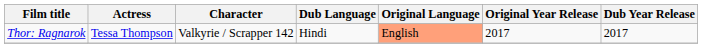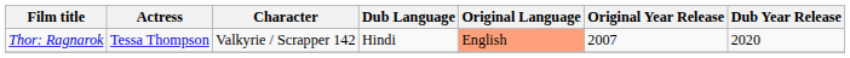Thor: Ragnarok | Original Year Release: 2017 -> 2007
Thor: Ragnarok | Dub Year Release: 2017 -> 2020
